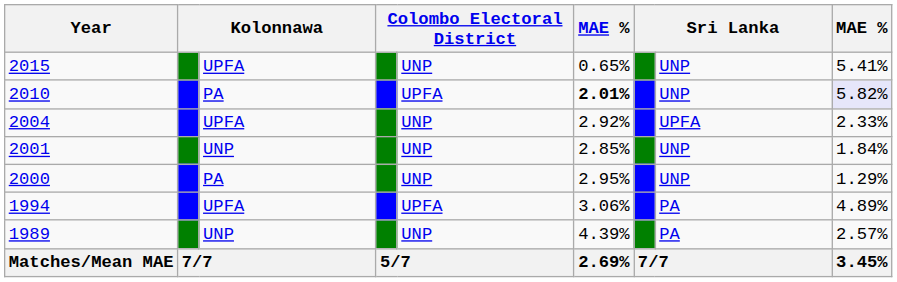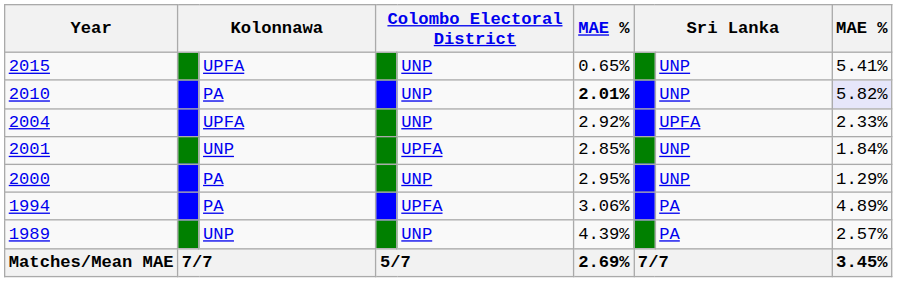2010 | column 5: UPFA -> UNP
2001 | column 5: UNP -> UPFA
1994 | column 3: UPFA -> PA
